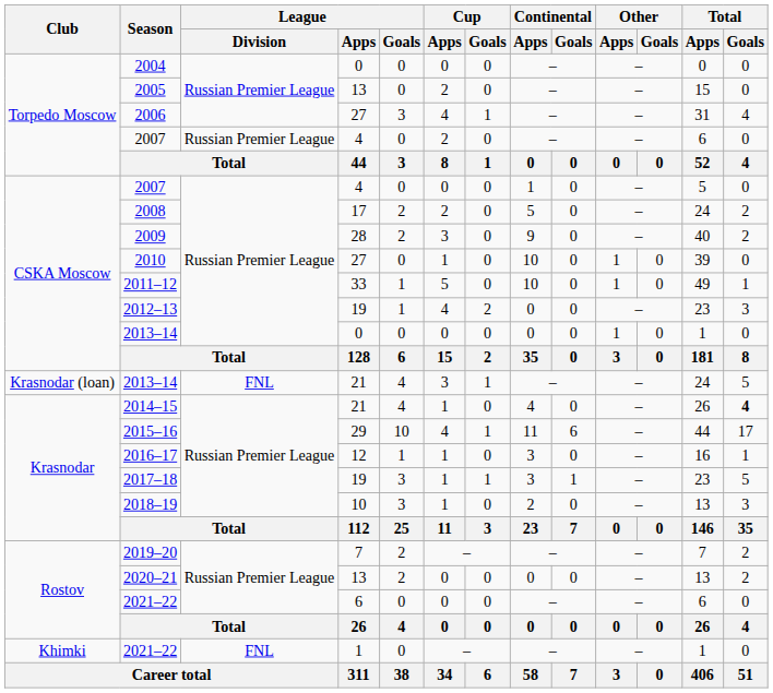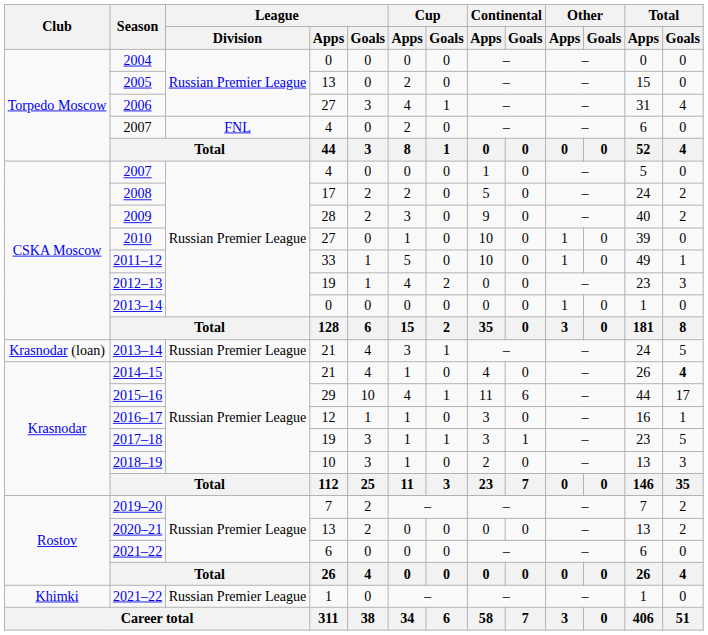Torpedo Moscow / 2007 | League / Division: Russian Premier League -> FNL
Krasnodar (loan) / 2013–14 | League / Division: FNL -> Russian Premier League
Khimki / 2021–22 | League / Division: FNL -> Russian Premier League
